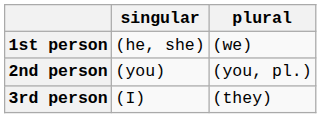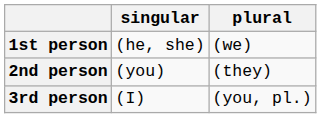2nd person | plural: (you, pl.) -> (they)
3rd person | plural: (they) -> (you, pl.)
